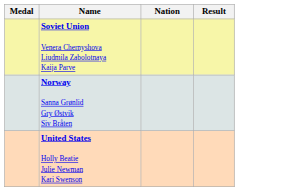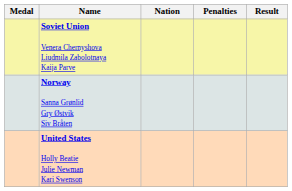+ column: Penalties
